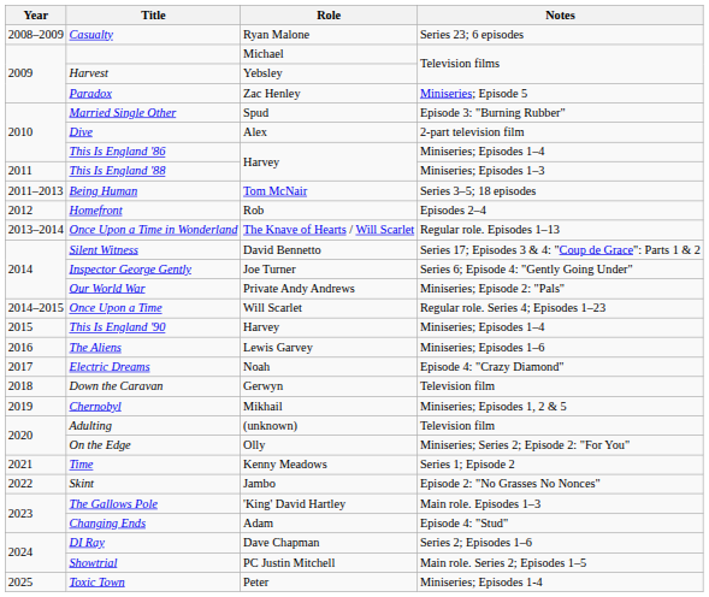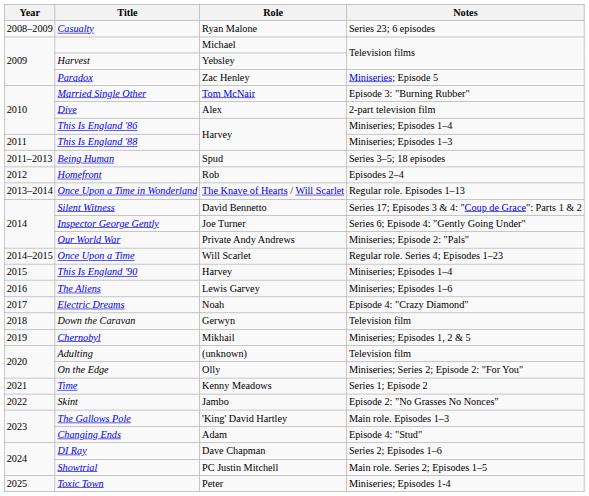Married Single Other | Role: Spud -> Tom McNair
Being Human | Role: Tom McNair -> Spud
